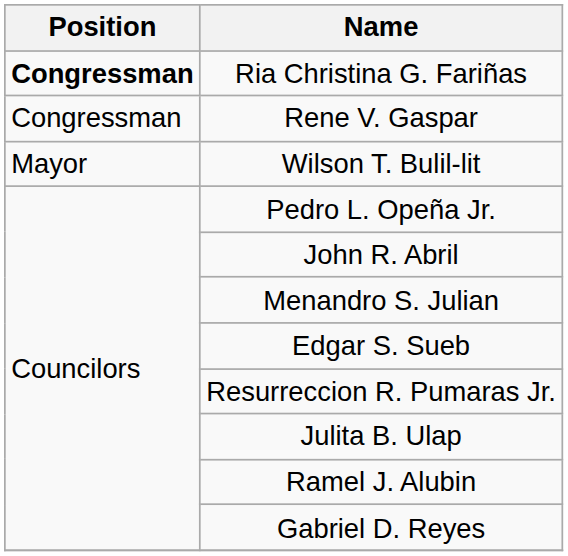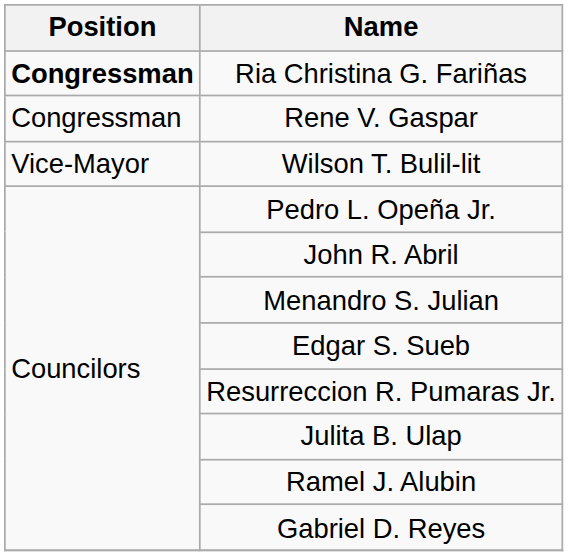Wilson T. Bulil-lit | Position: Mayor -> Vice-Mayor
